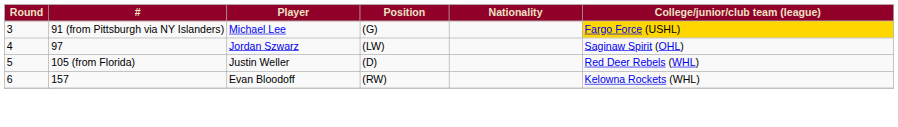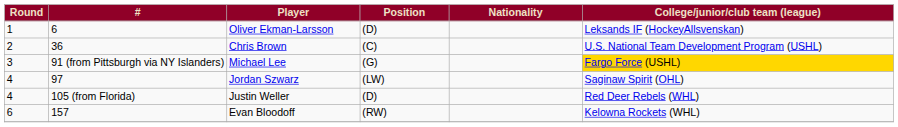+ row: 1 | 6 | Oliver Ekman-Larsson | (D) | Leksands IF (HockeyAllsvenskan)
+ row: 2 | 36 | Chris Brown | (C) | U.S. National Team Development Program (USHL)
Justin Weller | Round: 5 -> 4
